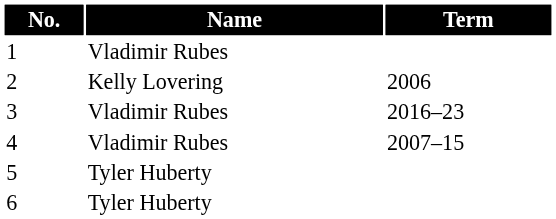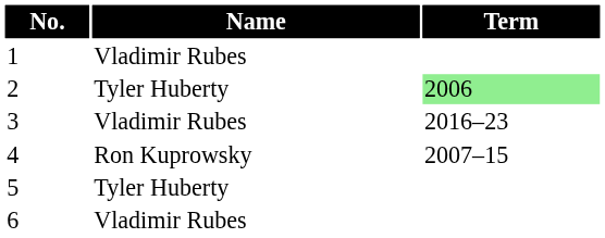2 | Name: Kelly Lovering -> Tyler Huberty
2 | Term: no background -> lightgreen background
4 | Name: Vladimir Rubes -> Ron Kuprowsky
6 | Name: Tyler Huberty -> Vladimir Rubes
